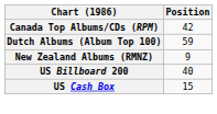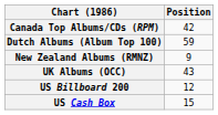+ row: UK Albums (OCC) | 43
US Billboard 200 | Position: 40 -> 12
